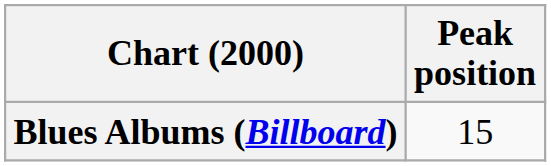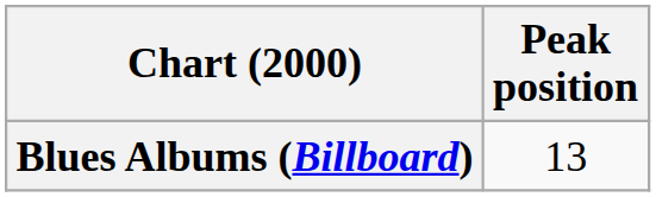Blues Albums (Billboard) | Peak position: 15 -> 13
